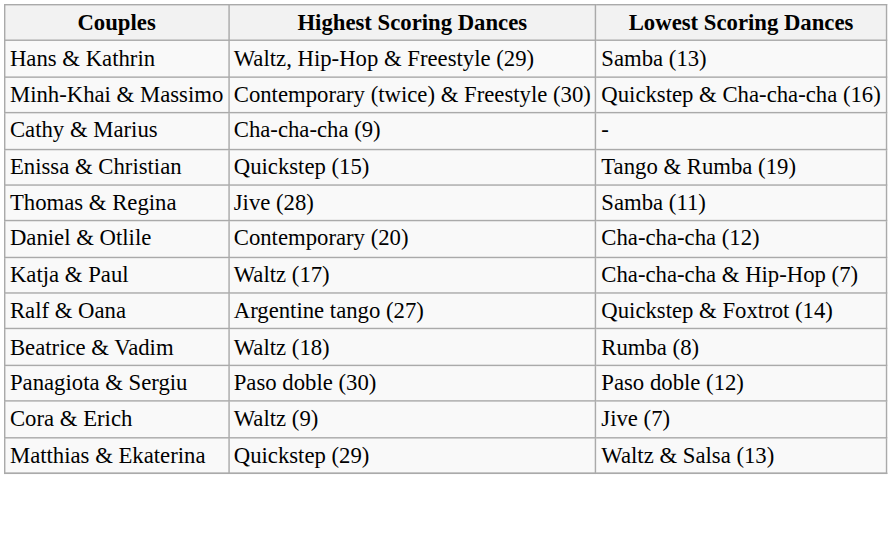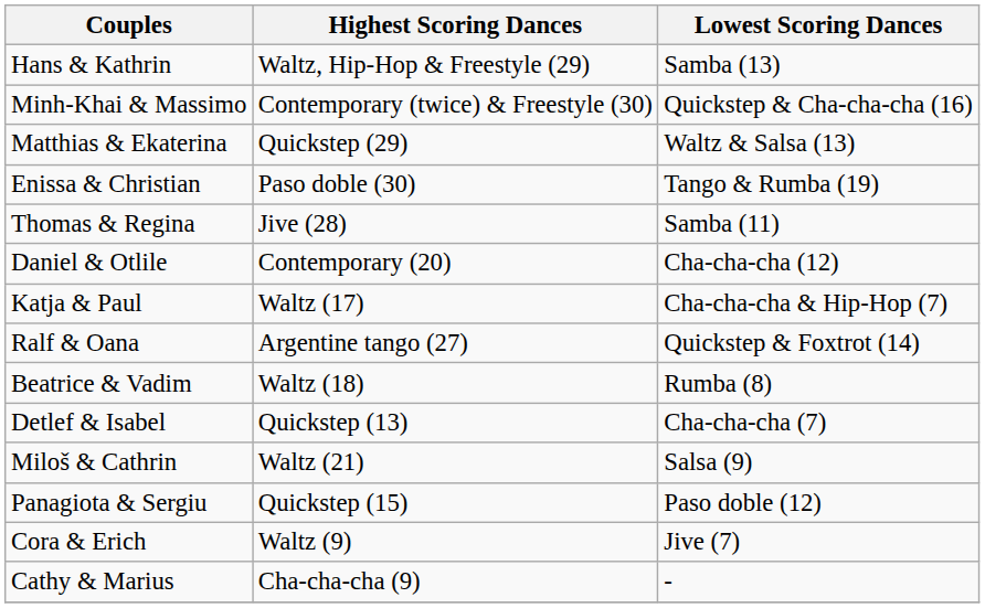rows swapped: Matthias & Ekaterina <-> Cathy & Marius
Enissa & Christian | Highest Scoring Dances: Quickstep (15) -> Paso doble (30)
+ row: Detlef & Isabel | Quickstep (13) | Cha-cha-cha (7)
+ row: Miloš & Cathrin | Waltz (21) | Salsa (9)
Panagiota & Sergiu | Highest Scoring Dances: Paso doble (30) -> Quickstep (15)
